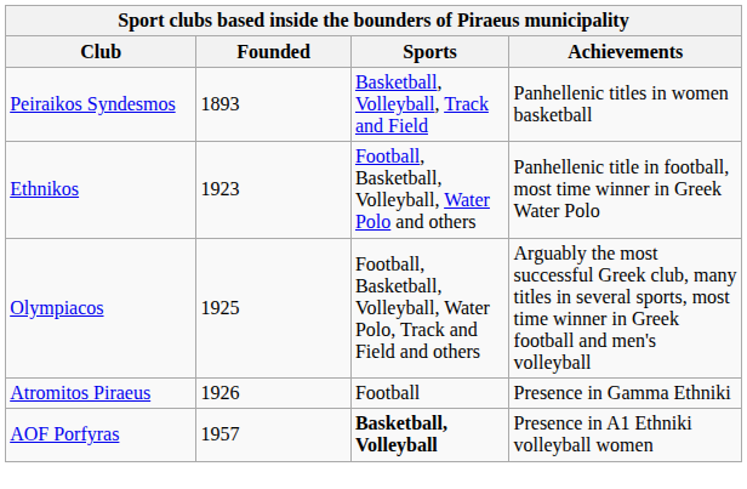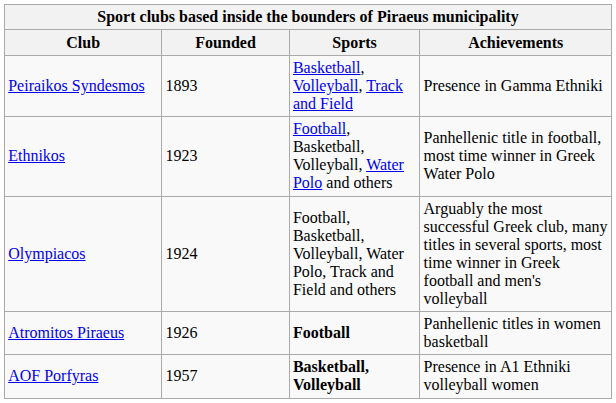Peiraikos Syndesmos | Achievements: Panhellenic titles in women basketball -> Presence in Gamma Ethniki
Olympiacos | Founded: 1925 -> 1924
Atromitos Piraeus | Sports: normal -> bold
Atromitos Piraeus | Achievements: Presence in Gamma Ethniki -> Panhellenic titles in women basketball
